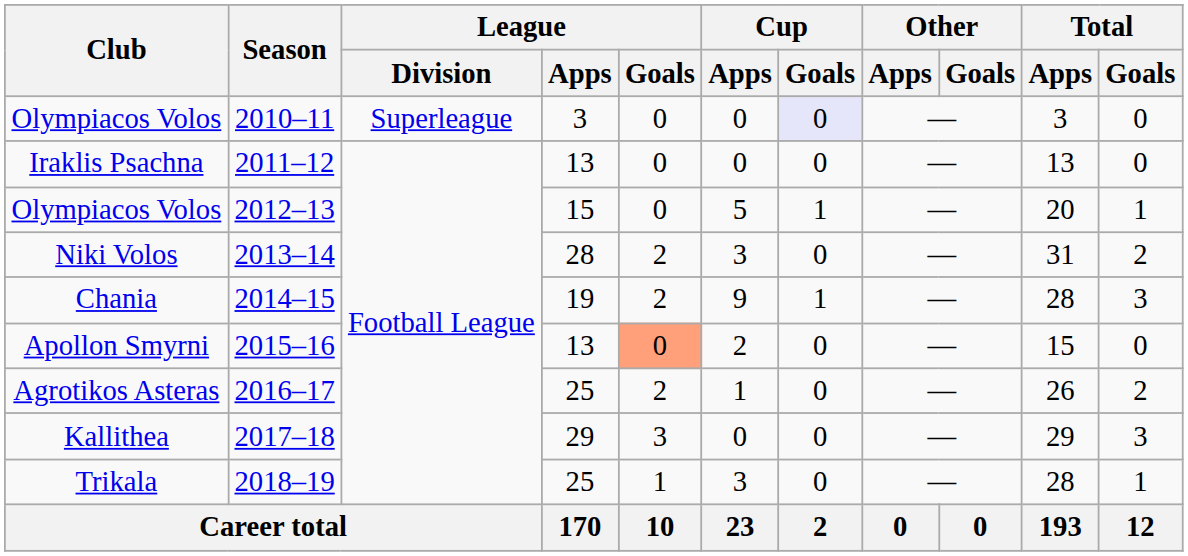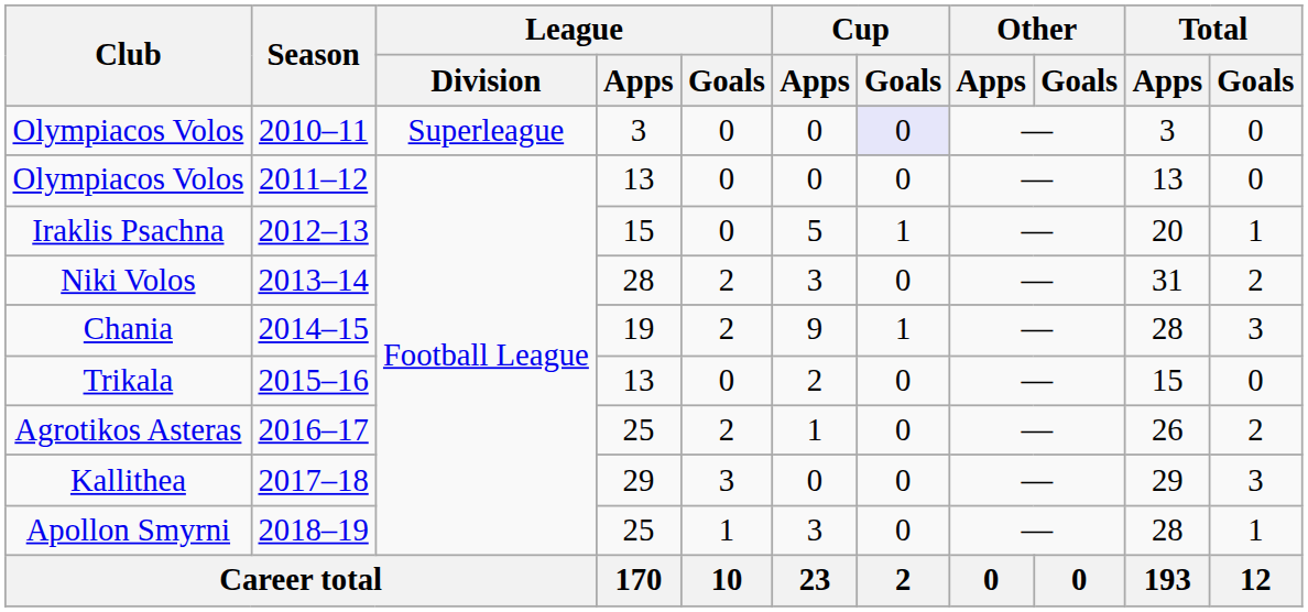2011–12 | Club: Iraklis Psachna -> Olympiacos Volos
2012–13 | Club: Olympiacos Volos -> Iraklis Psachna
2015–16 | Club: Apollon Smyrni -> Trikala
2015–16 | League / Goals: lightsalmon background -> no background
2018–19 | Club: Trikala -> Apollon Smyrni
